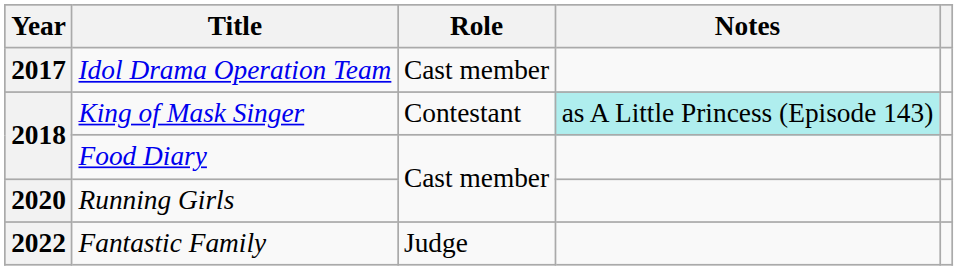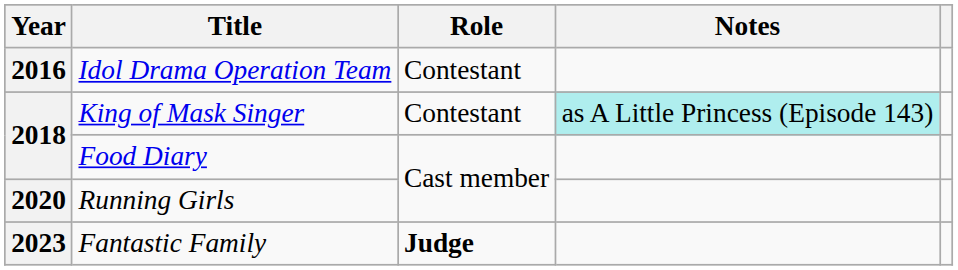Idol Drama Operation Team | Year: 2017 -> 2016
Idol Drama Operation Team | Role: Cast member -> Contestant
Fantastic Family | Year: 2022 -> 2023
Fantastic Family | Role: normal -> bold
